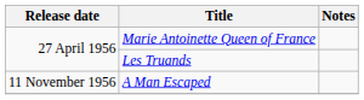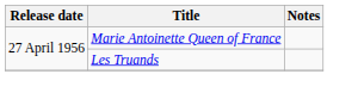- row: 11 November 1956 | A Man Escaped
